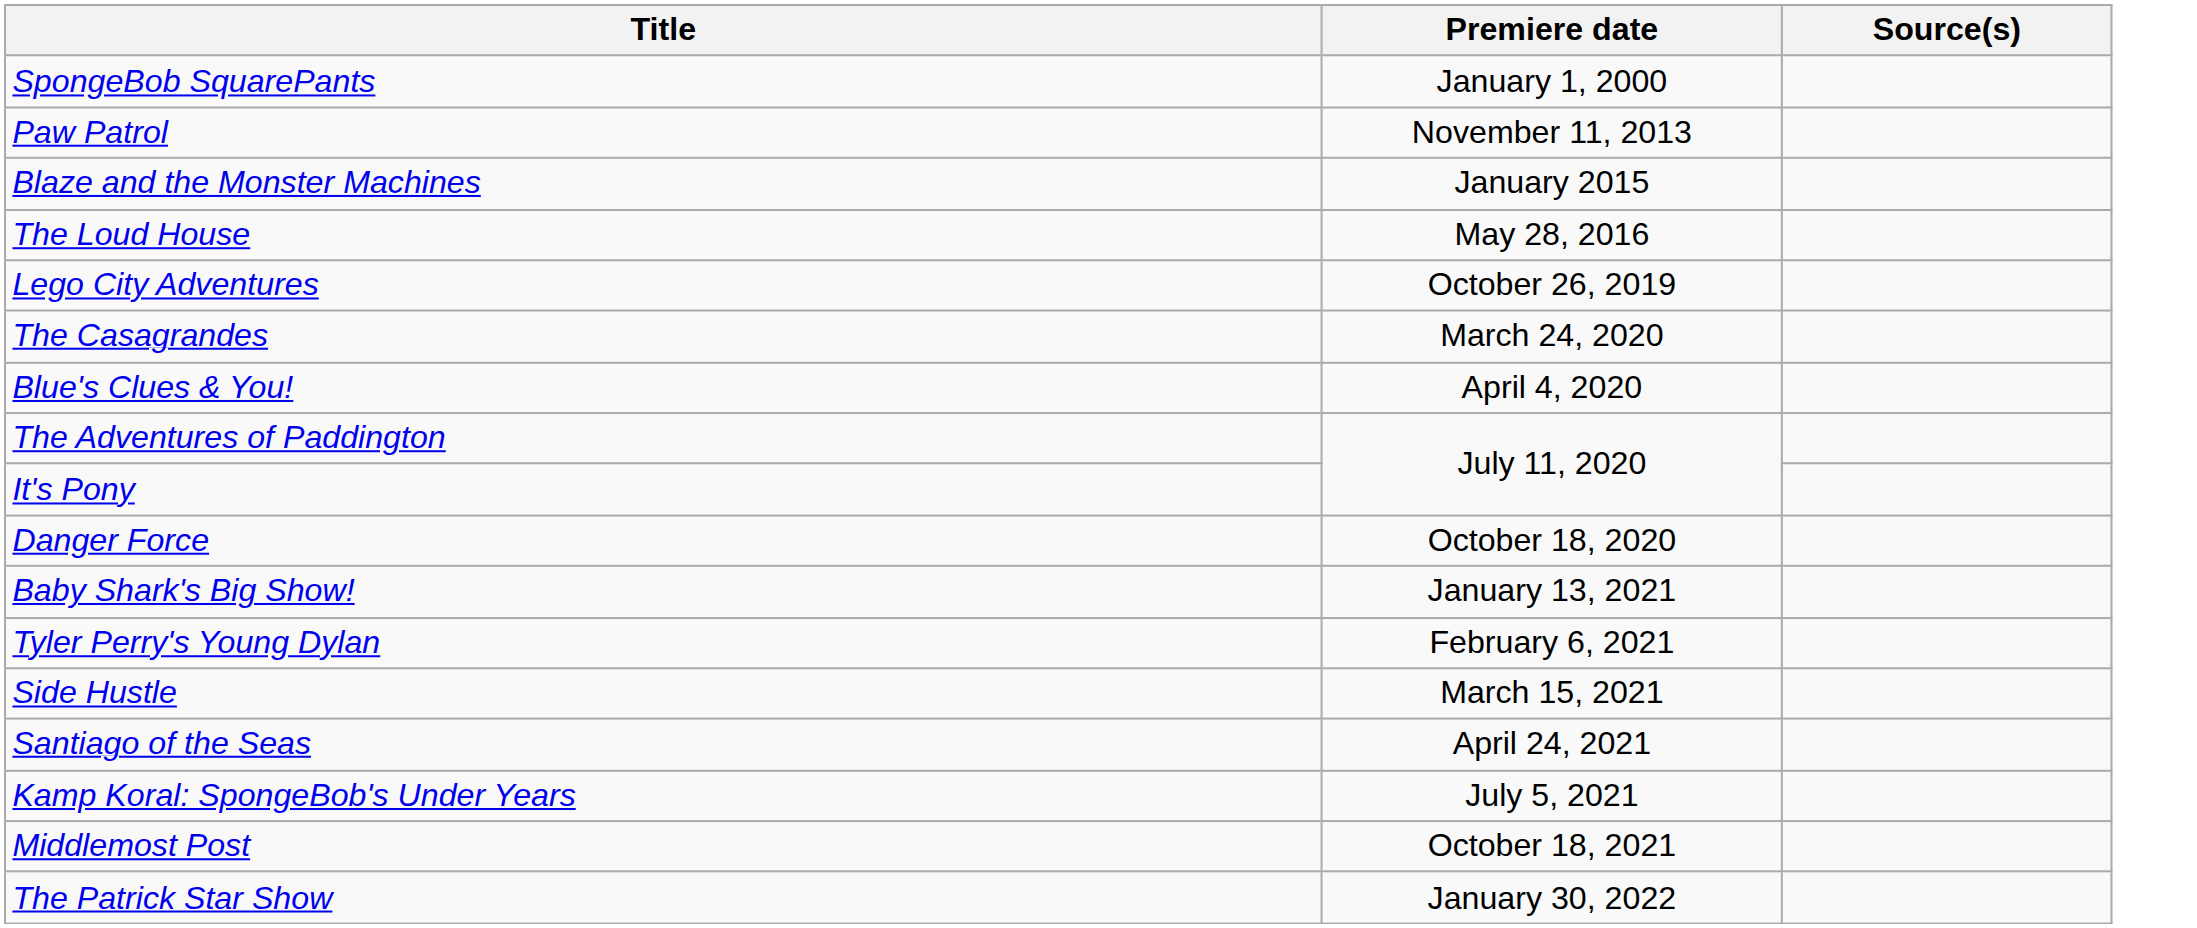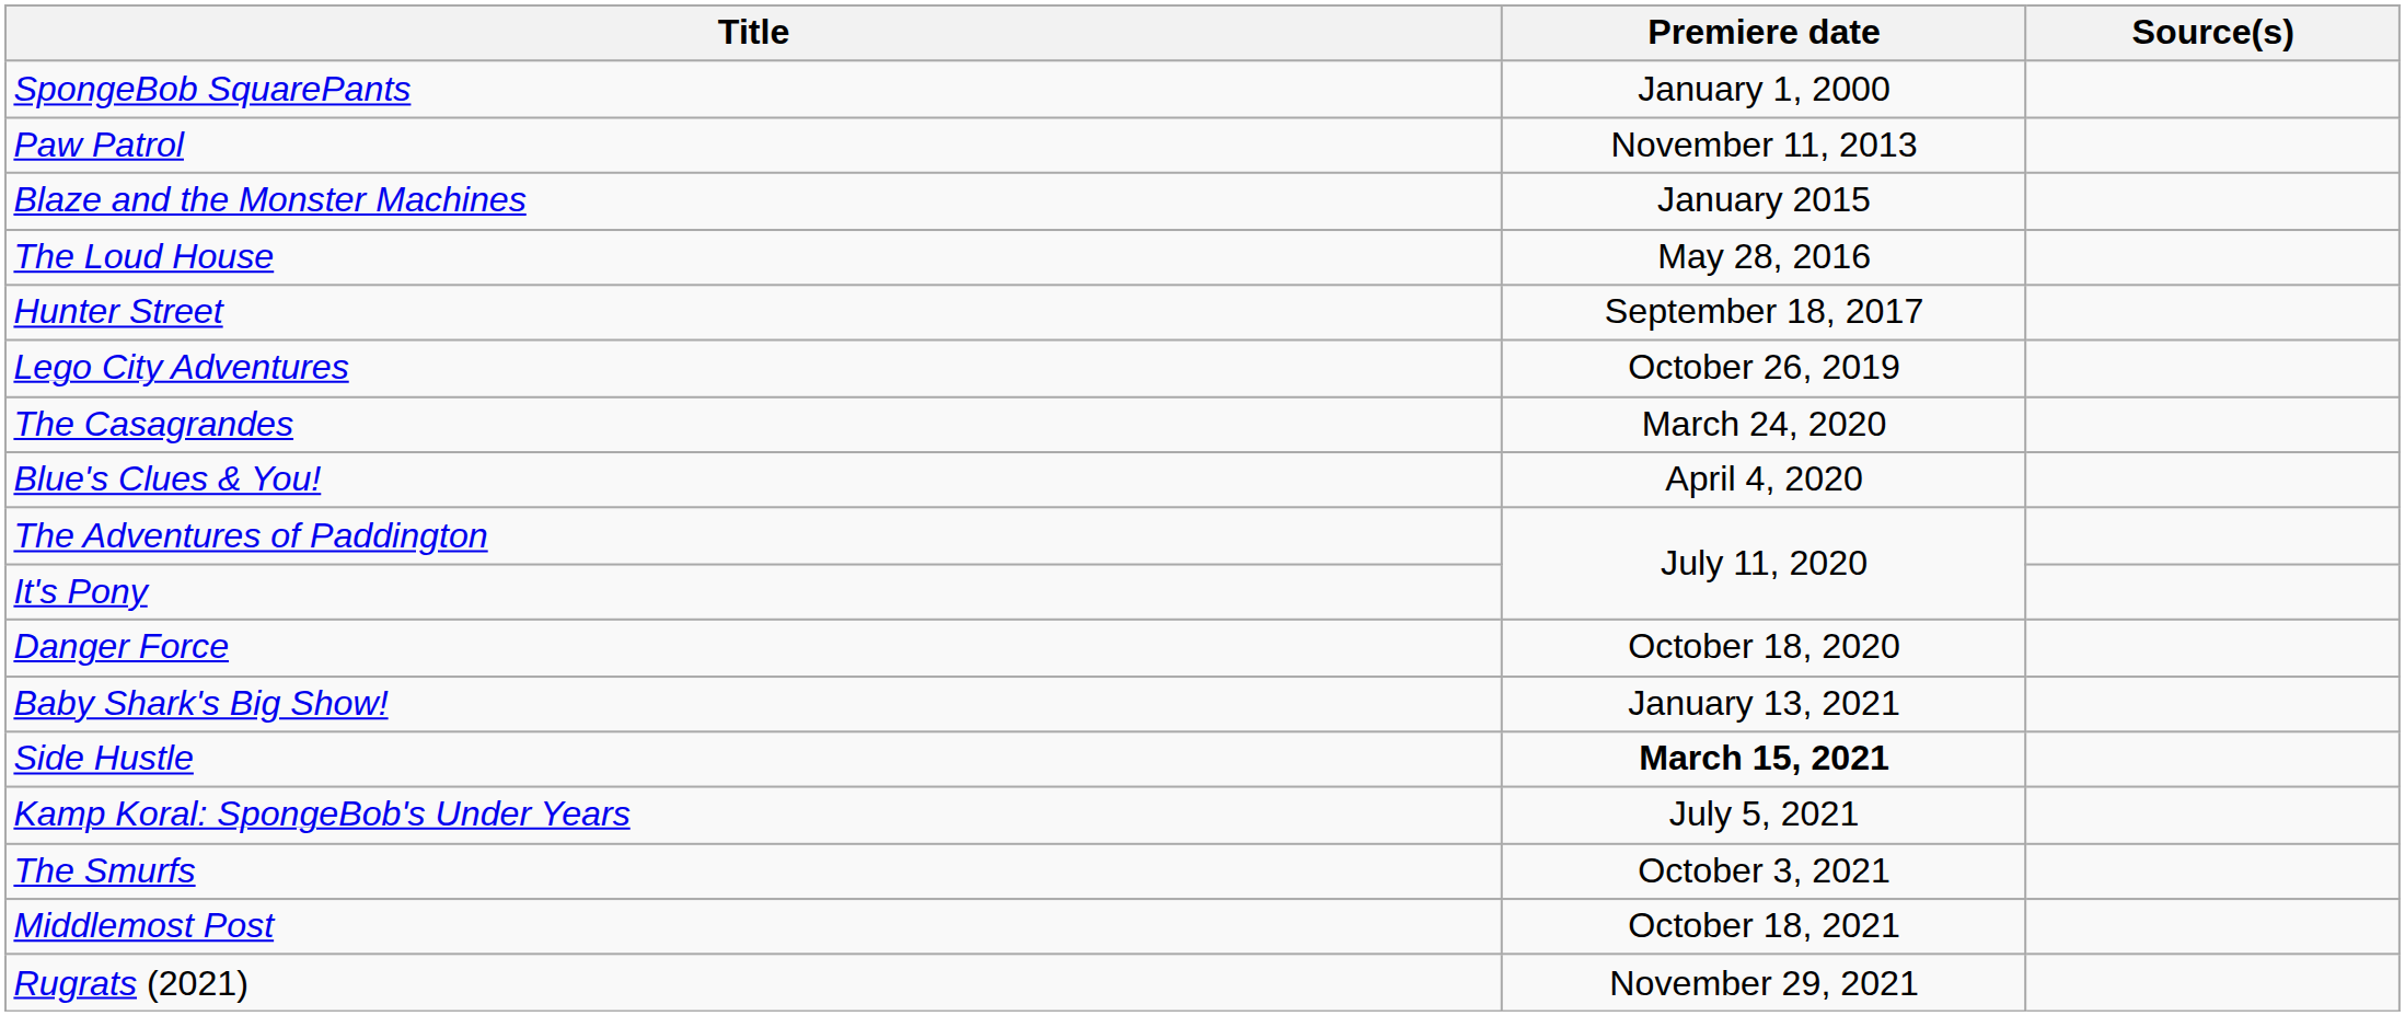+ row: Hunter Street | September 18, 2017
- row: Tyler Perry's Young Dylan | February 6, 2021
Side Hustle | Premiere date: normal -> bold
- row: Santiago of the Seas | April 24, 2021
+ row: The Smurfs | October 3, 2021
+ row: Rugrats (2021) | November 29, 2021
- row: The Patrick Star Show | January 30, 2022
